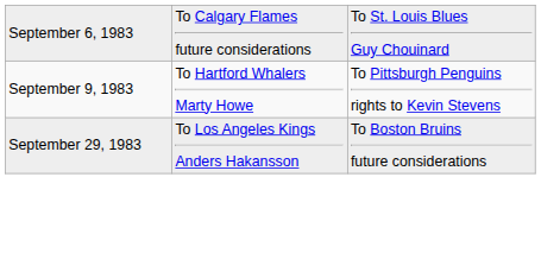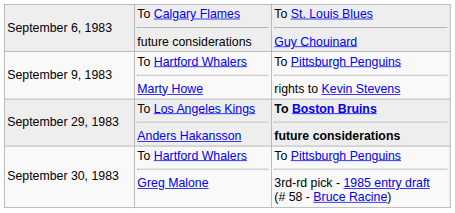September 29, 1983 | column 3: normal -> bold
+ row: September 30, 1983 | To Hartford Whalers Greg Malone | To Pittsburgh Penguins 3rd-rd pick - 1985 entry draft (# 58 - Bruce Racine)
